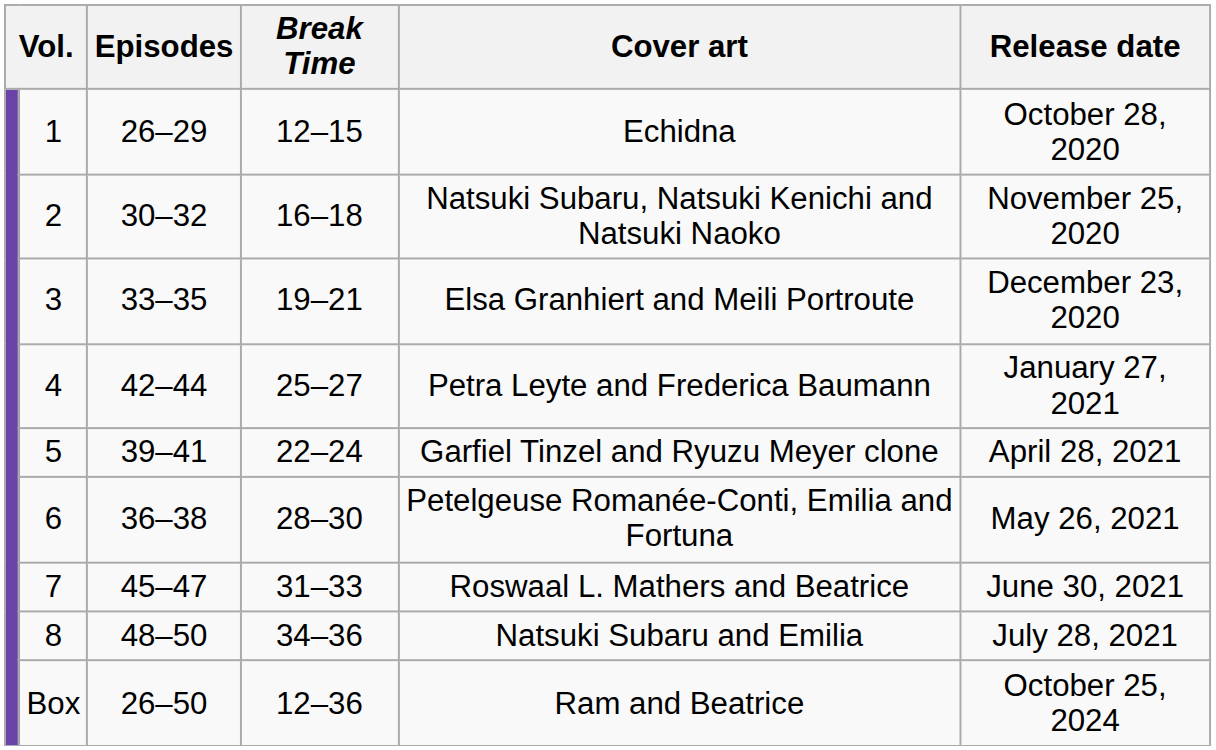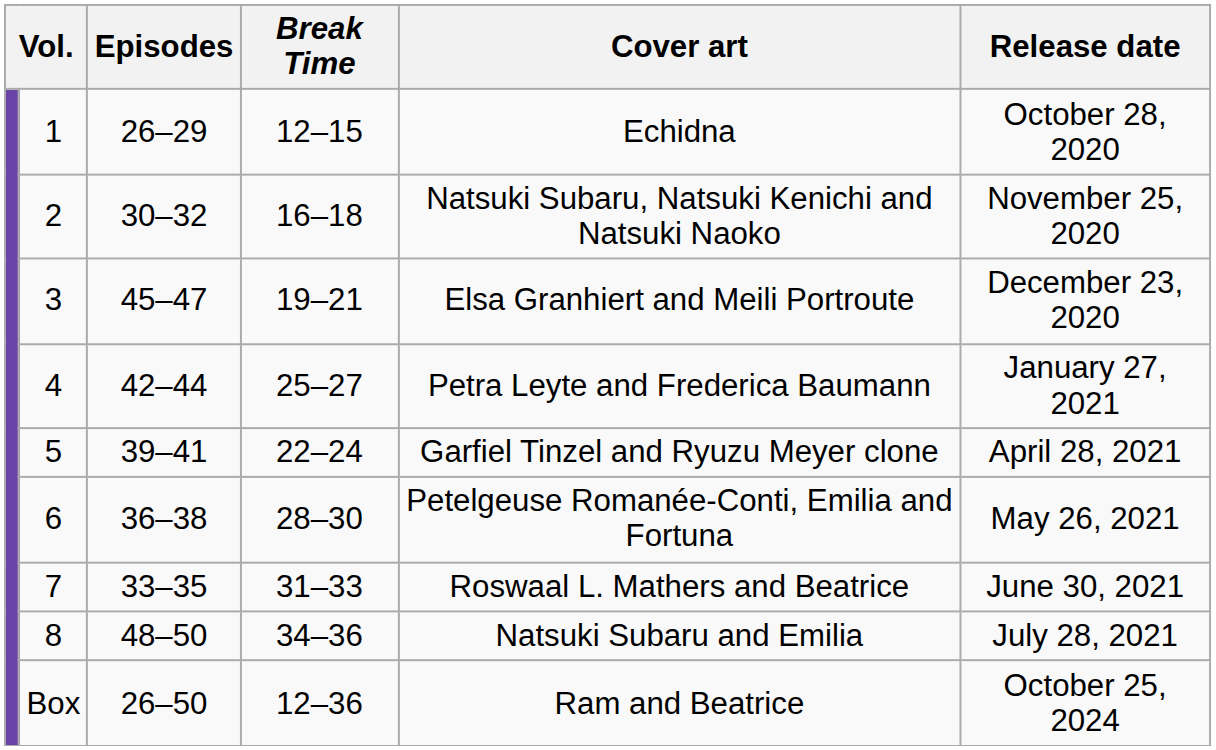3 | Episodes: 33–35 -> 45–47
7 | Episodes: 45–47 -> 33–35
